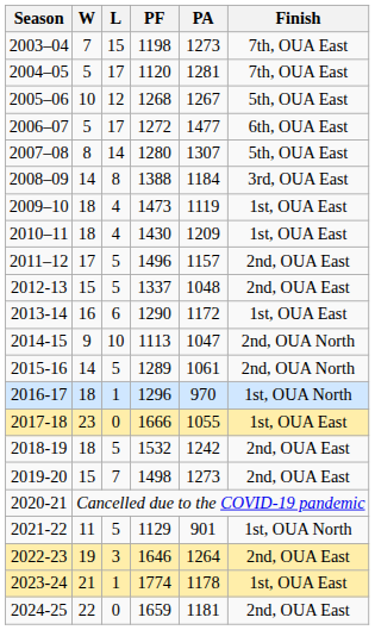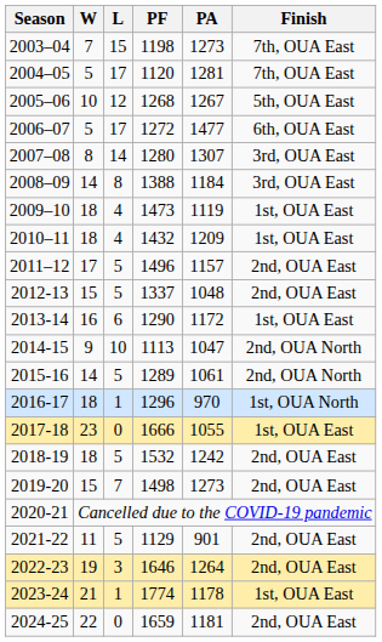2007–08 | Finish: 5th, OUA East -> 3rd, OUA East
2010–11 | PF: 1430 -> 1432
2021-22 | Finish: 1st, OUA North -> 2nd, OUA East
